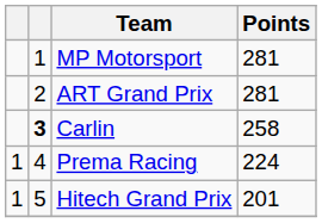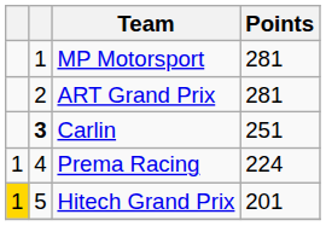Carlin | Points: 258 -> 251
Hitech Grand Prix | column 1: no background -> gold background
